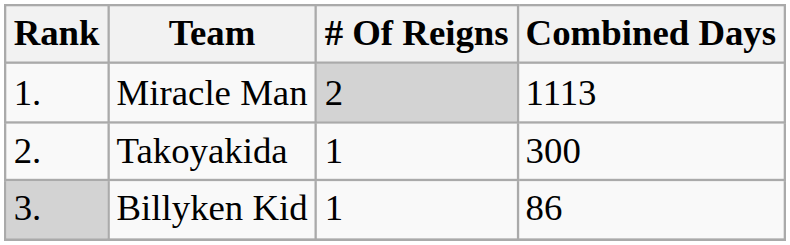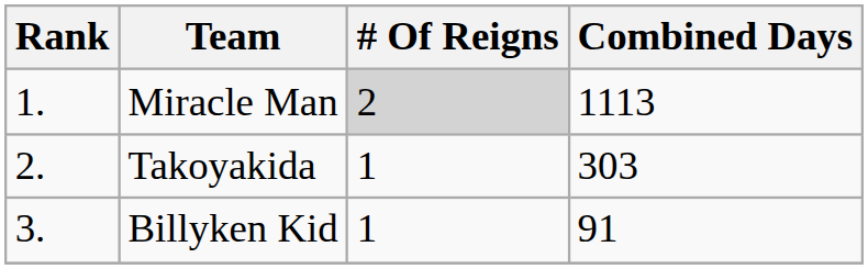Takoyakida | Combined Days: 300 -> 303
Billyken Kid | Rank: lightgrey background -> no background
Billyken Kid | Combined Days: 86 -> 91
